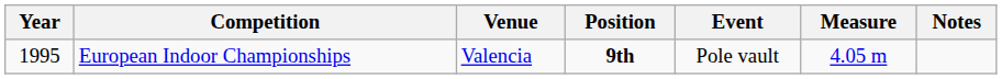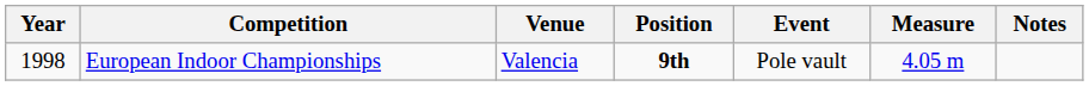European Indoor Championships | Year: 1995 -> 1998
